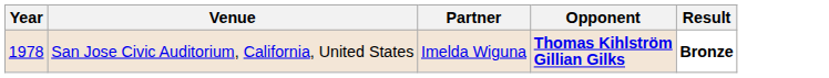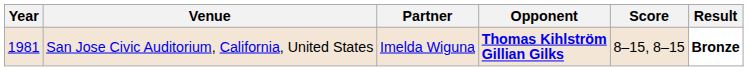+ column: Score | 8–15, 8–15
San Jose Civic Auditorium, California, United States | Year: 1978 -> 1981
